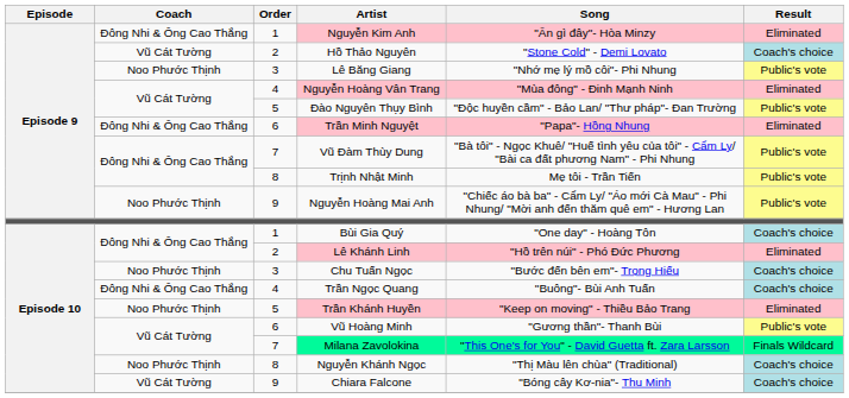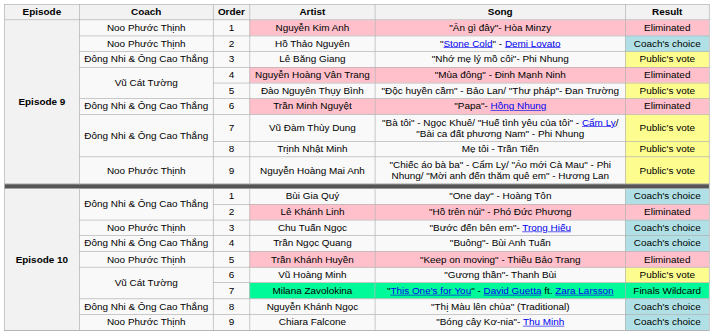Nguyễn Kim Anh | Coach: Đông Nhi & Ông Cao Thắng -> Noo Phước Thịnh
Hồ Thảo Nguyên | Coach: Vũ Cát Tường -> Noo Phước Thịnh
Lê Băng Giang | Coach: Noo Phước Thịnh -> Đông Nhi & Ông Cao Thắng
Nguyễn Khánh Ngọc | Coach: Noo Phước Thịnh -> Đông Nhi & Ông Cao Thắng
Chiara Falcone | Coach: Vũ Cát Tường -> Noo Phước Thịnh
